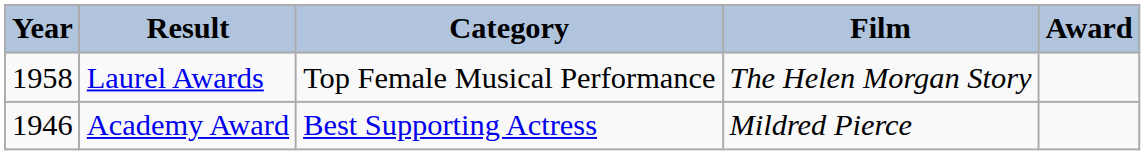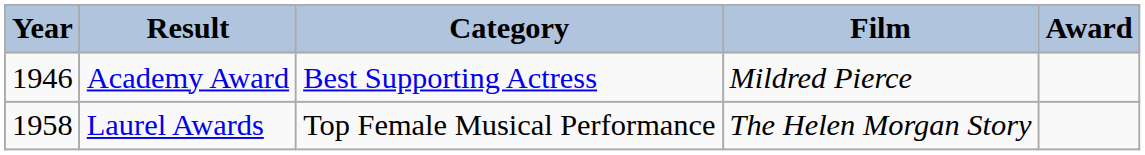rows swapped: Academy Award <-> Laurel Awards
